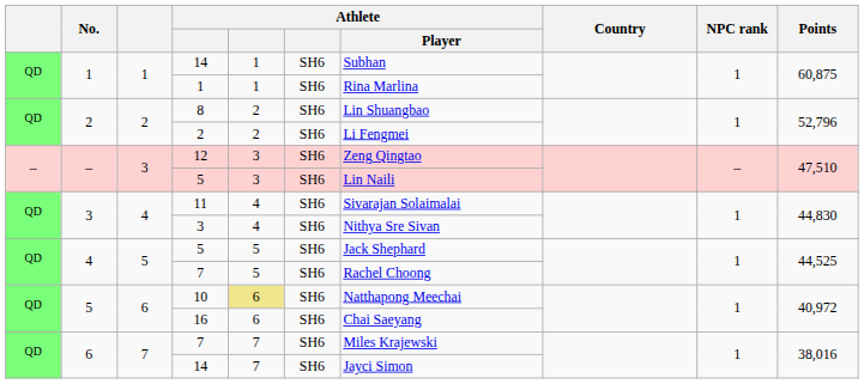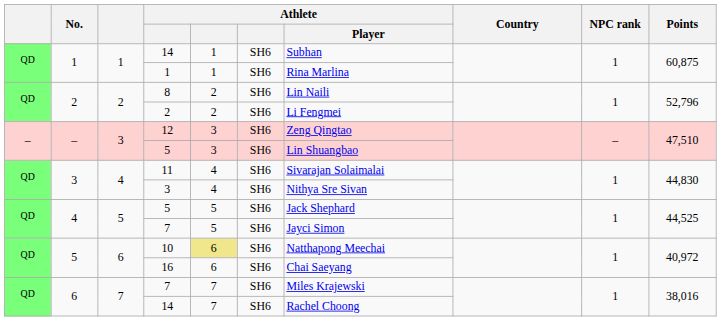8 | Athlete / Player: Lin Shuangbao -> Lin Naili
– / 5 | Athlete / Player: Lin Naili -> Lin Shuangbao
4 / 7 | Athlete / Player: Rachel Choong -> Jayci Simon
6 / 14 | Athlete / Player: Jayci Simon -> Rachel Choong
